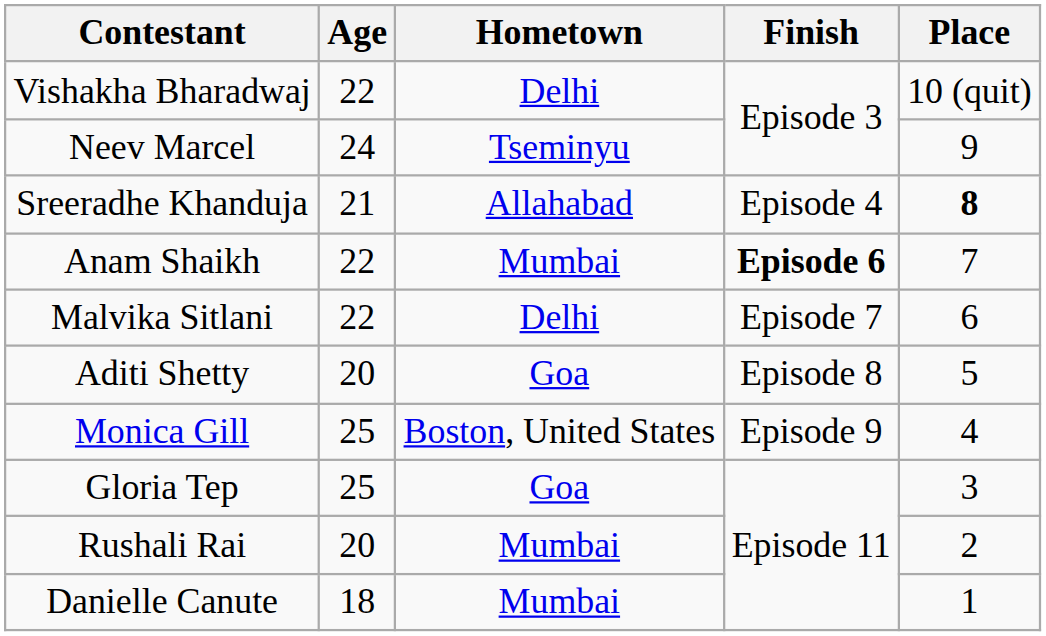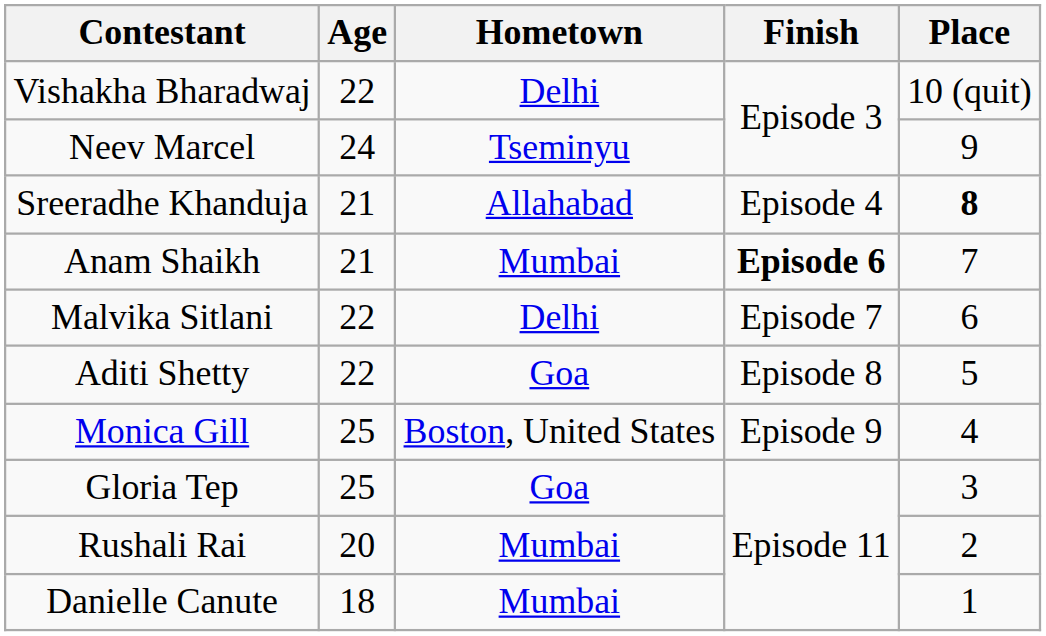Anam Shaikh | Age: 22 -> 21
Aditi Shetty | Age: 20 -> 22
